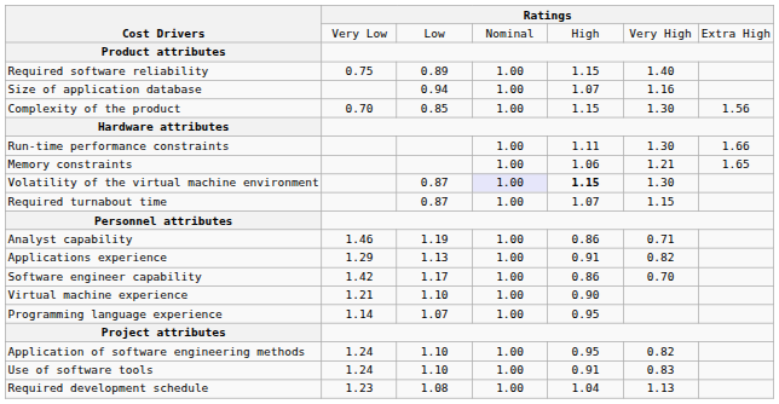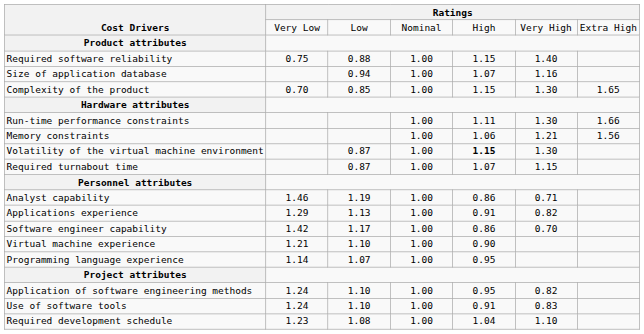Required software reliability | column 3: 0.89 -> 0.88
Complexity of the product | column 7: 1.56 -> 1.65
Memory constraints | column 7: 1.65 -> 1.56
Volatility of the virtual machine environment | column 4: lavender background -> no background
Required development schedule | column 6: 1.13 -> 1.10
